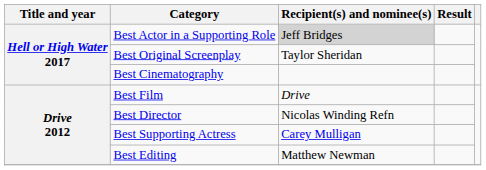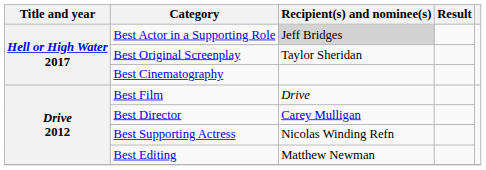Best Director | Recipient(s) and nominee(s): Nicolas Winding Refn -> Carey Mulligan
Best Supporting Actress | Recipient(s) and nominee(s): Carey Mulligan -> Nicolas Winding Refn
